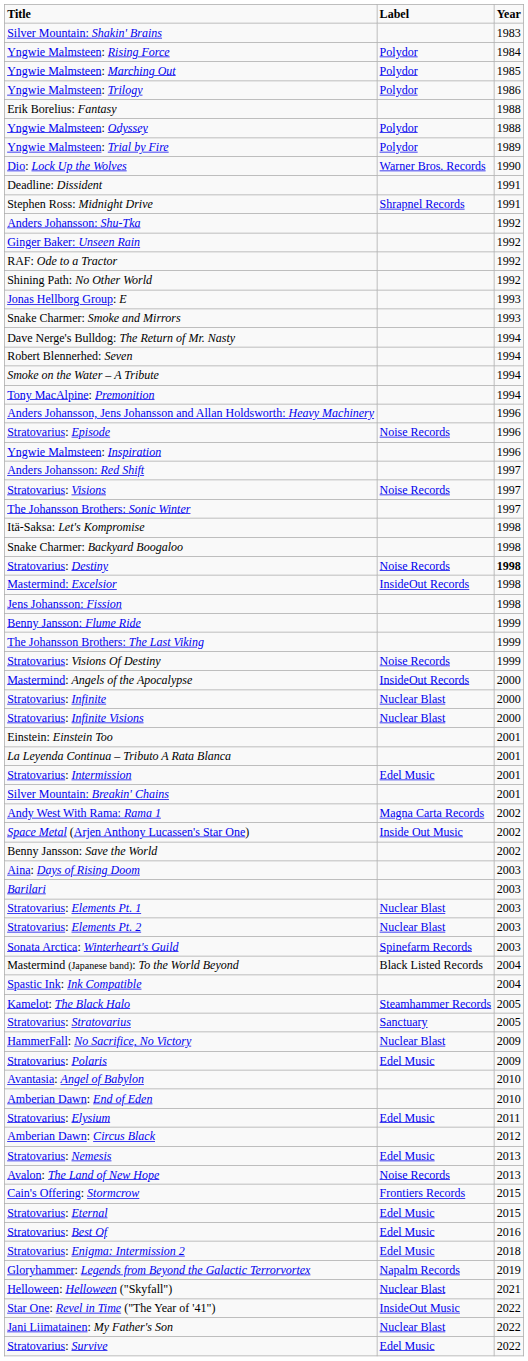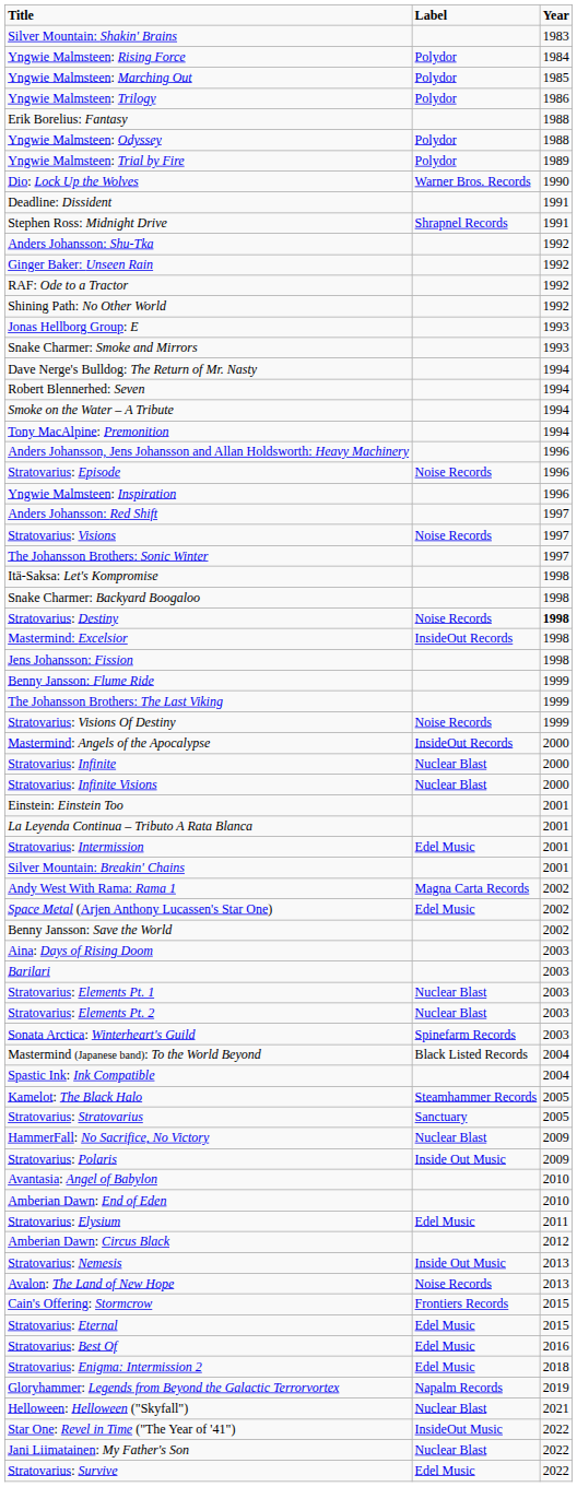Space Metal (Arjen Anthony Lucassen's Star One) | Label: Inside Out Music -> Edel Music
Stratovarius: Polaris | Label: Edel Music -> Inside Out Music
Stratovarius: Nemesis | Label: Edel Music -> Inside Out Music
